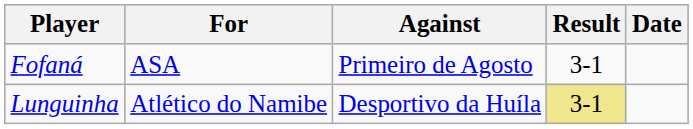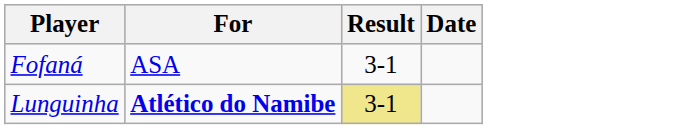- column: Against | Primeiro de Agosto | Desportivo da Huíla
Lunguinha | For: normal -> bold
